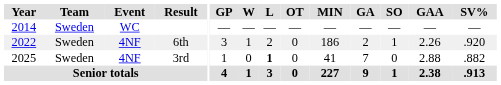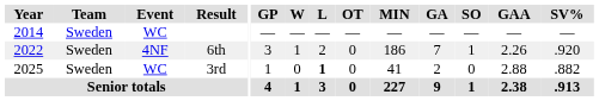6th | GA: 2 -> 7
3rd | Event: 4NF -> WC
3rd | GA: 7 -> 2
